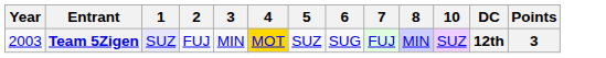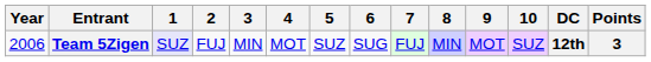+ column: 9 | MOT
Team 5Zigen | Year: 2003 -> 2006
Team 5Zigen | 4: gold background -> no background
